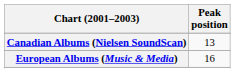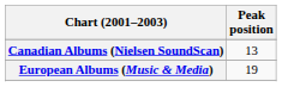European Albums (Music & Media) | Peak position: 16 -> 19
